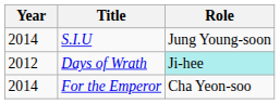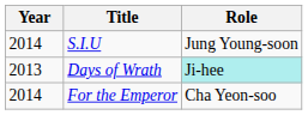Days of Wrath | Year: 2012 -> 2013
